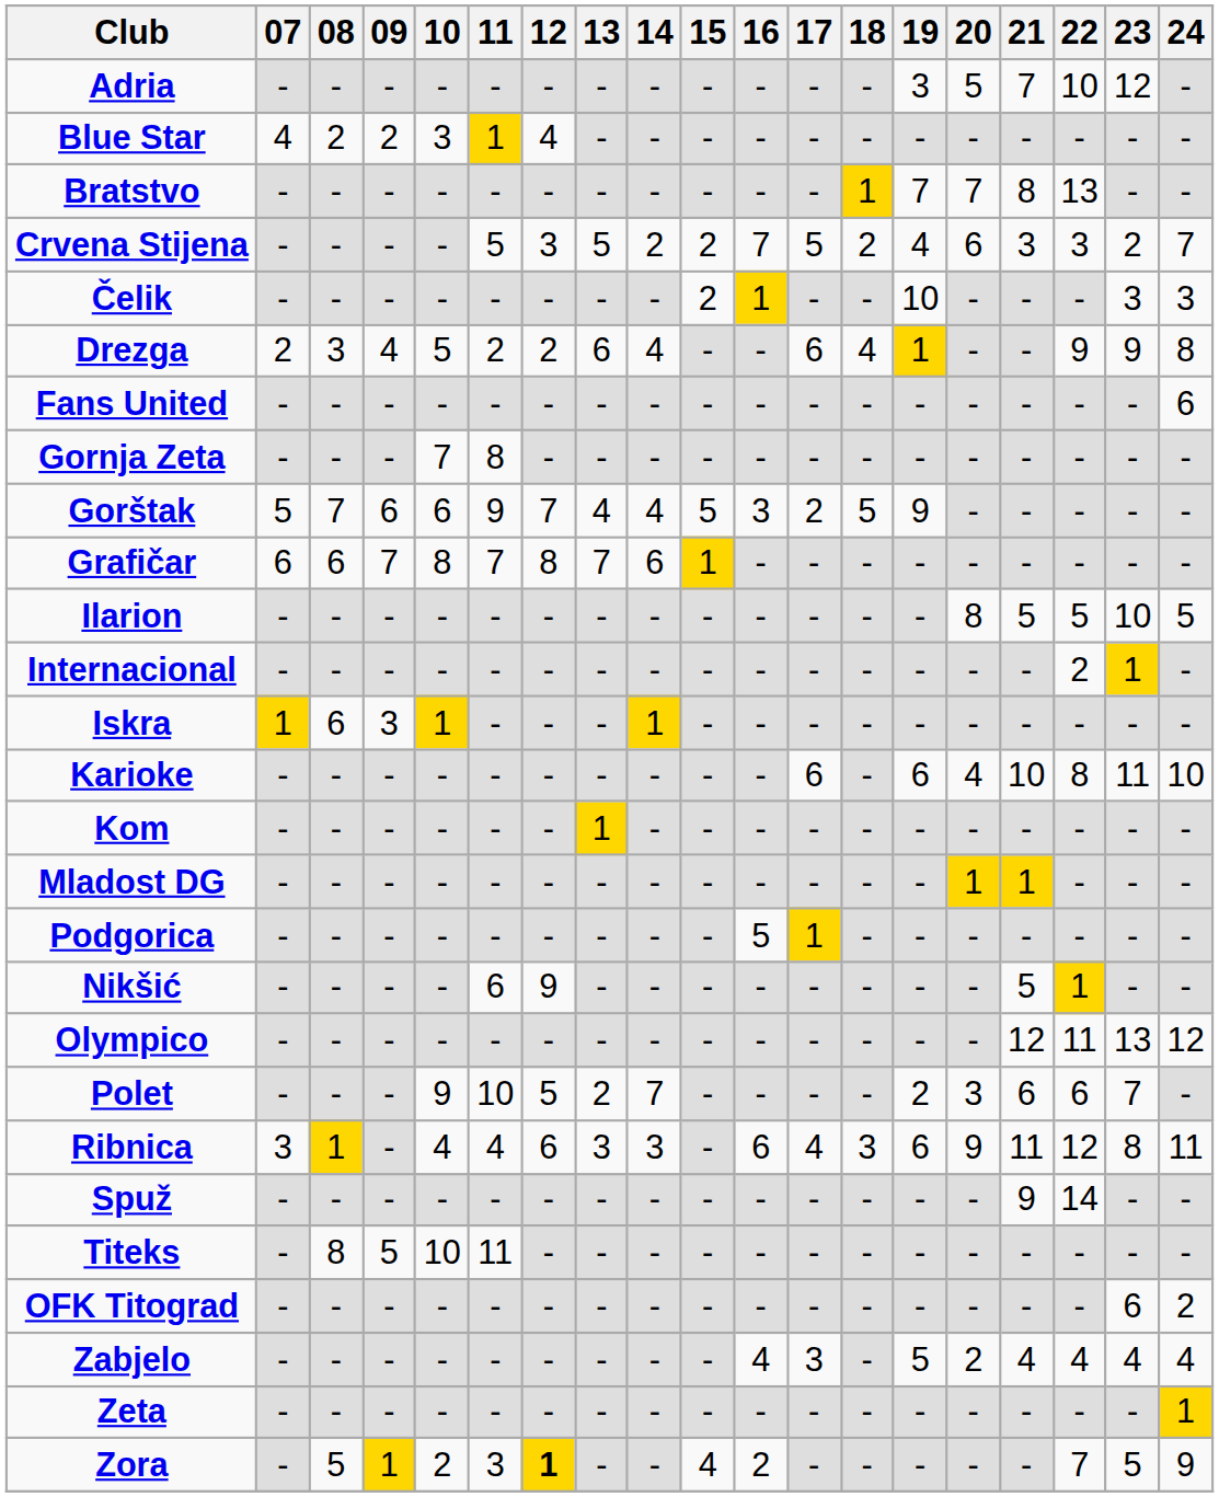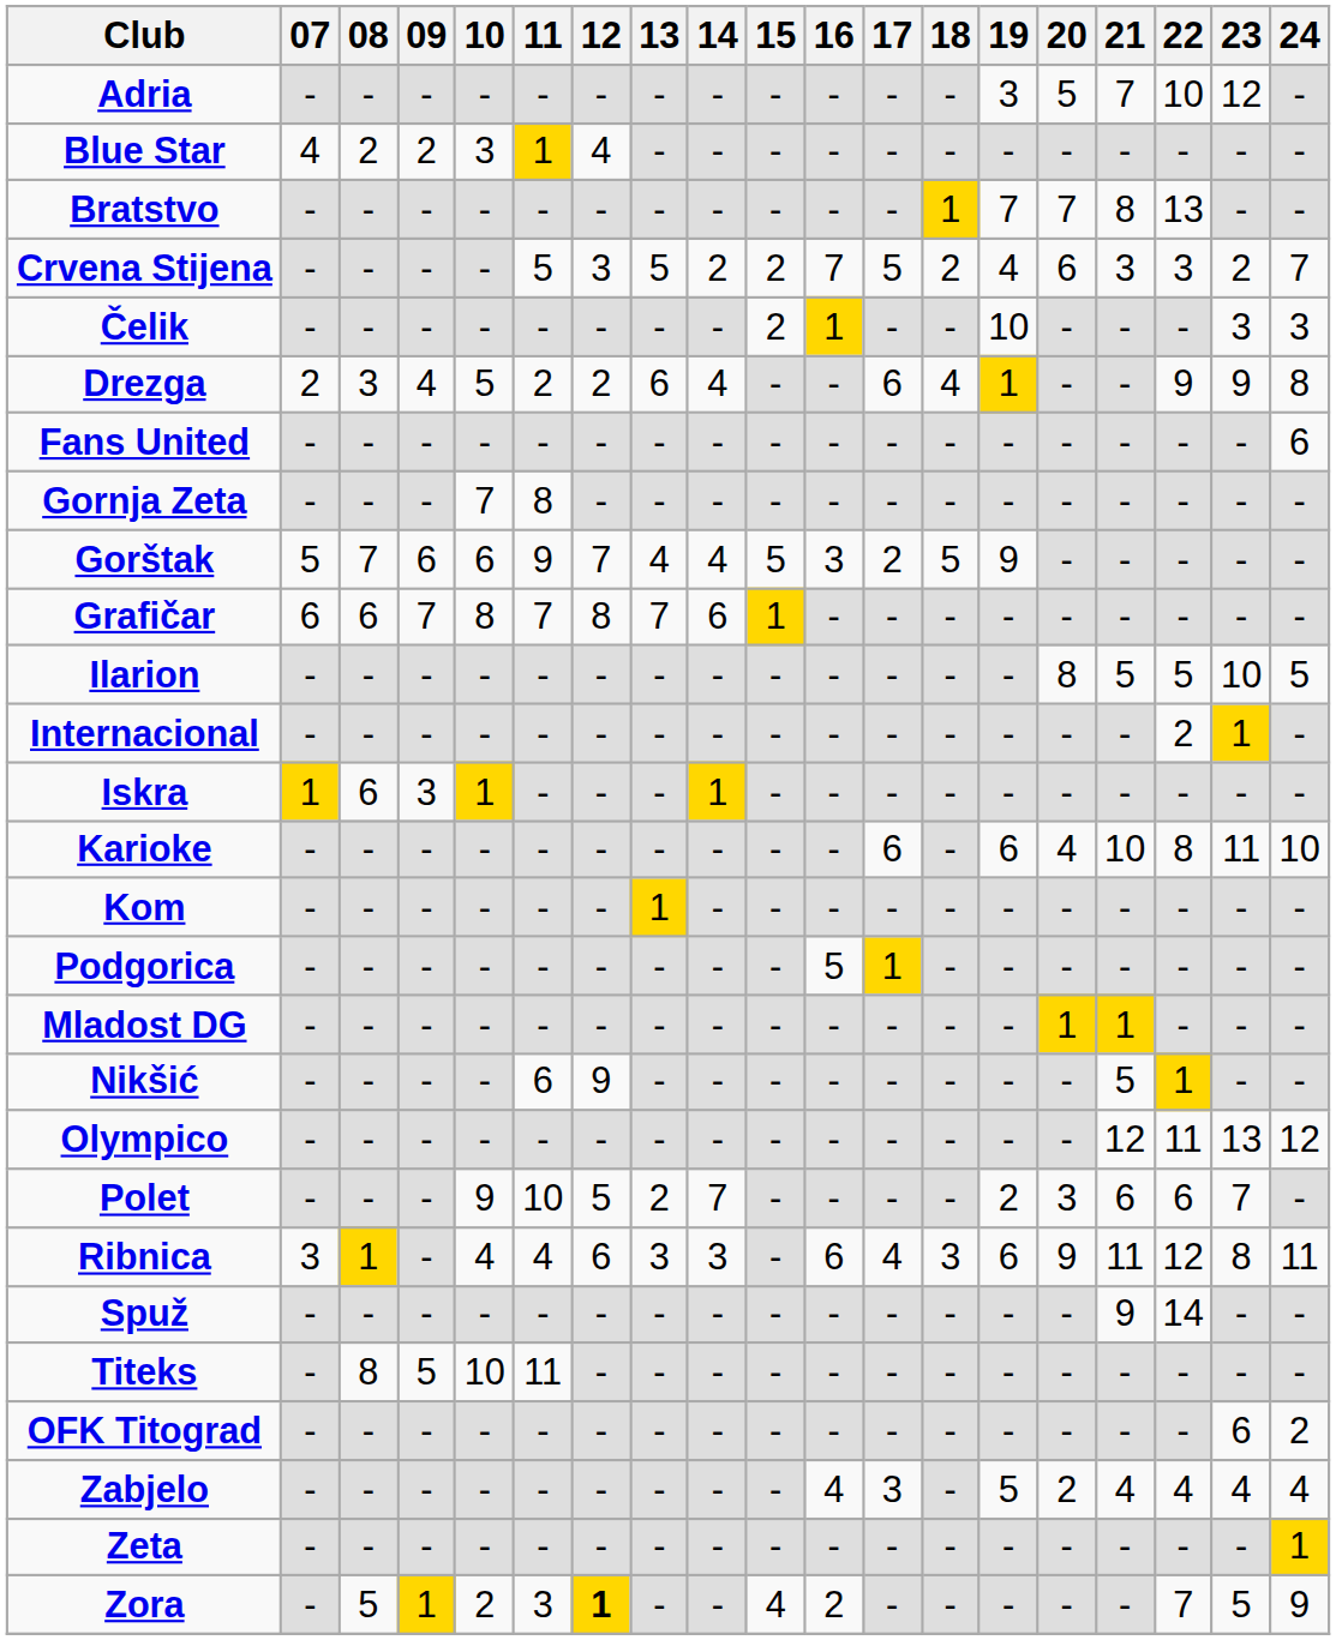rows swapped: Mladost DG <-> Podgorica
